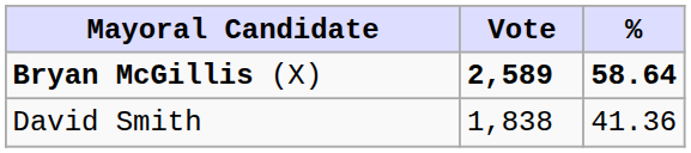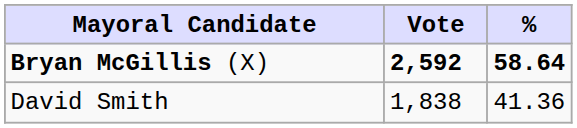Bryan McGillis (X) | Vote: 2,589 -> 2,592
